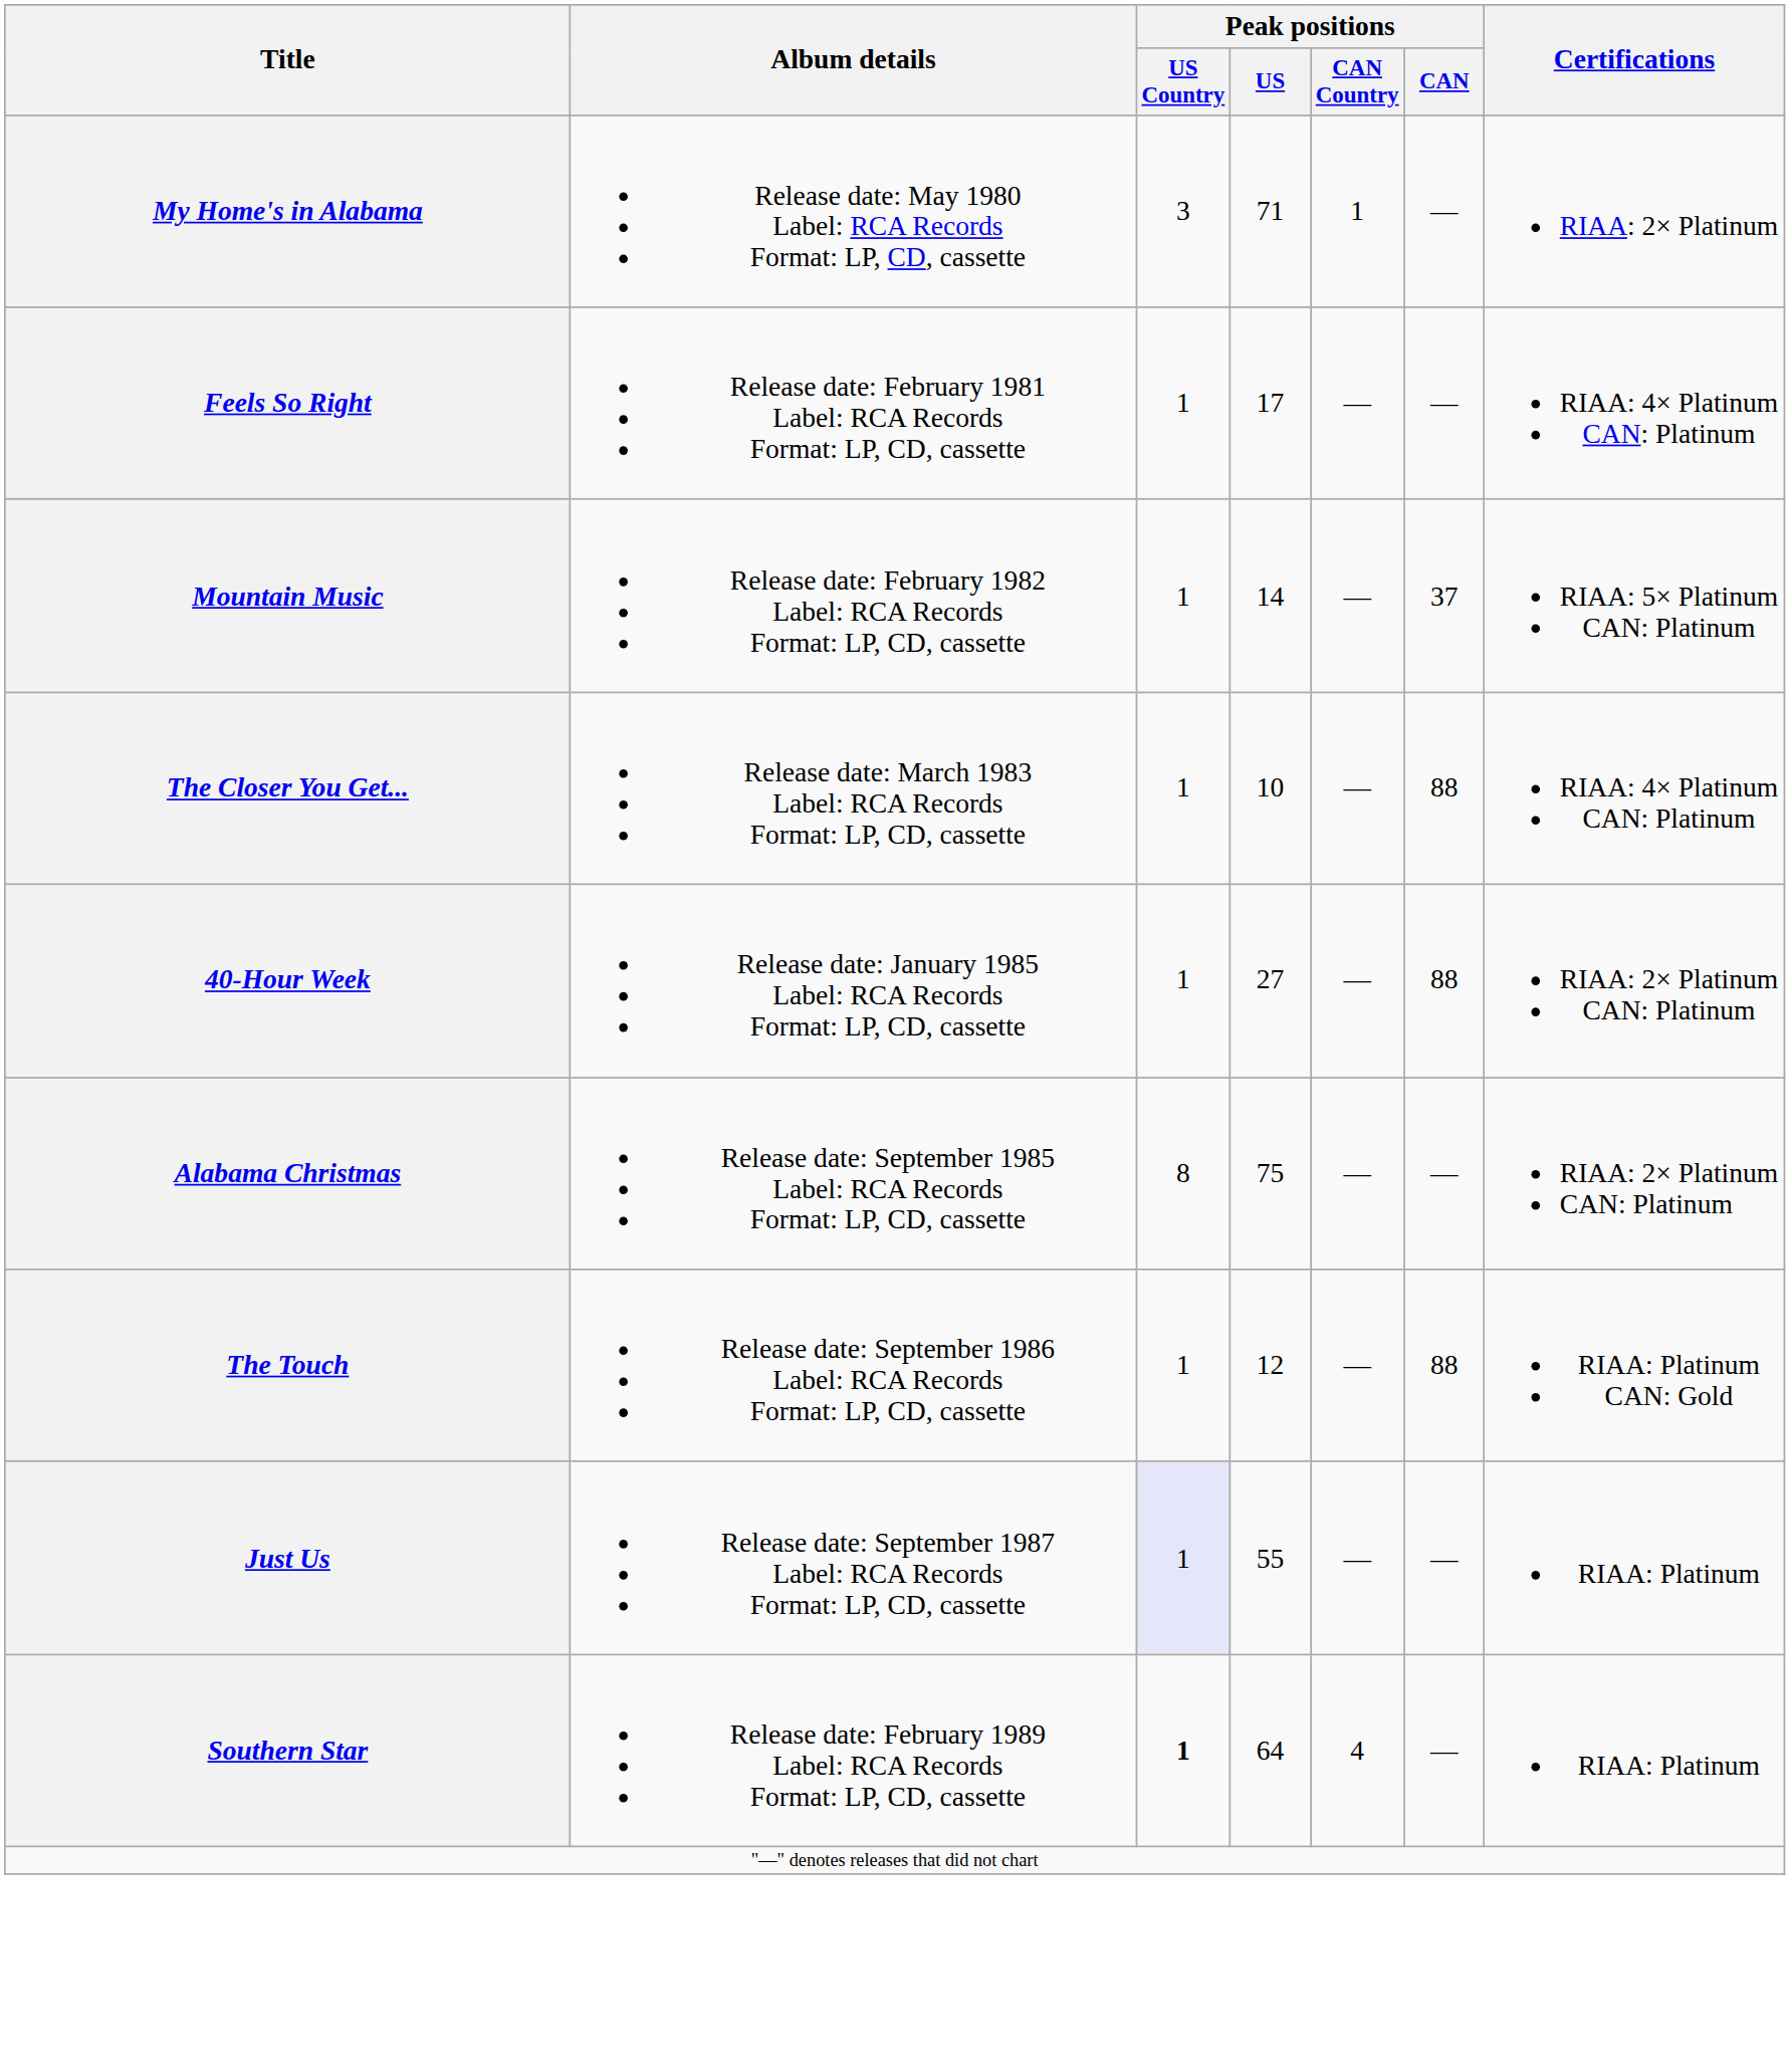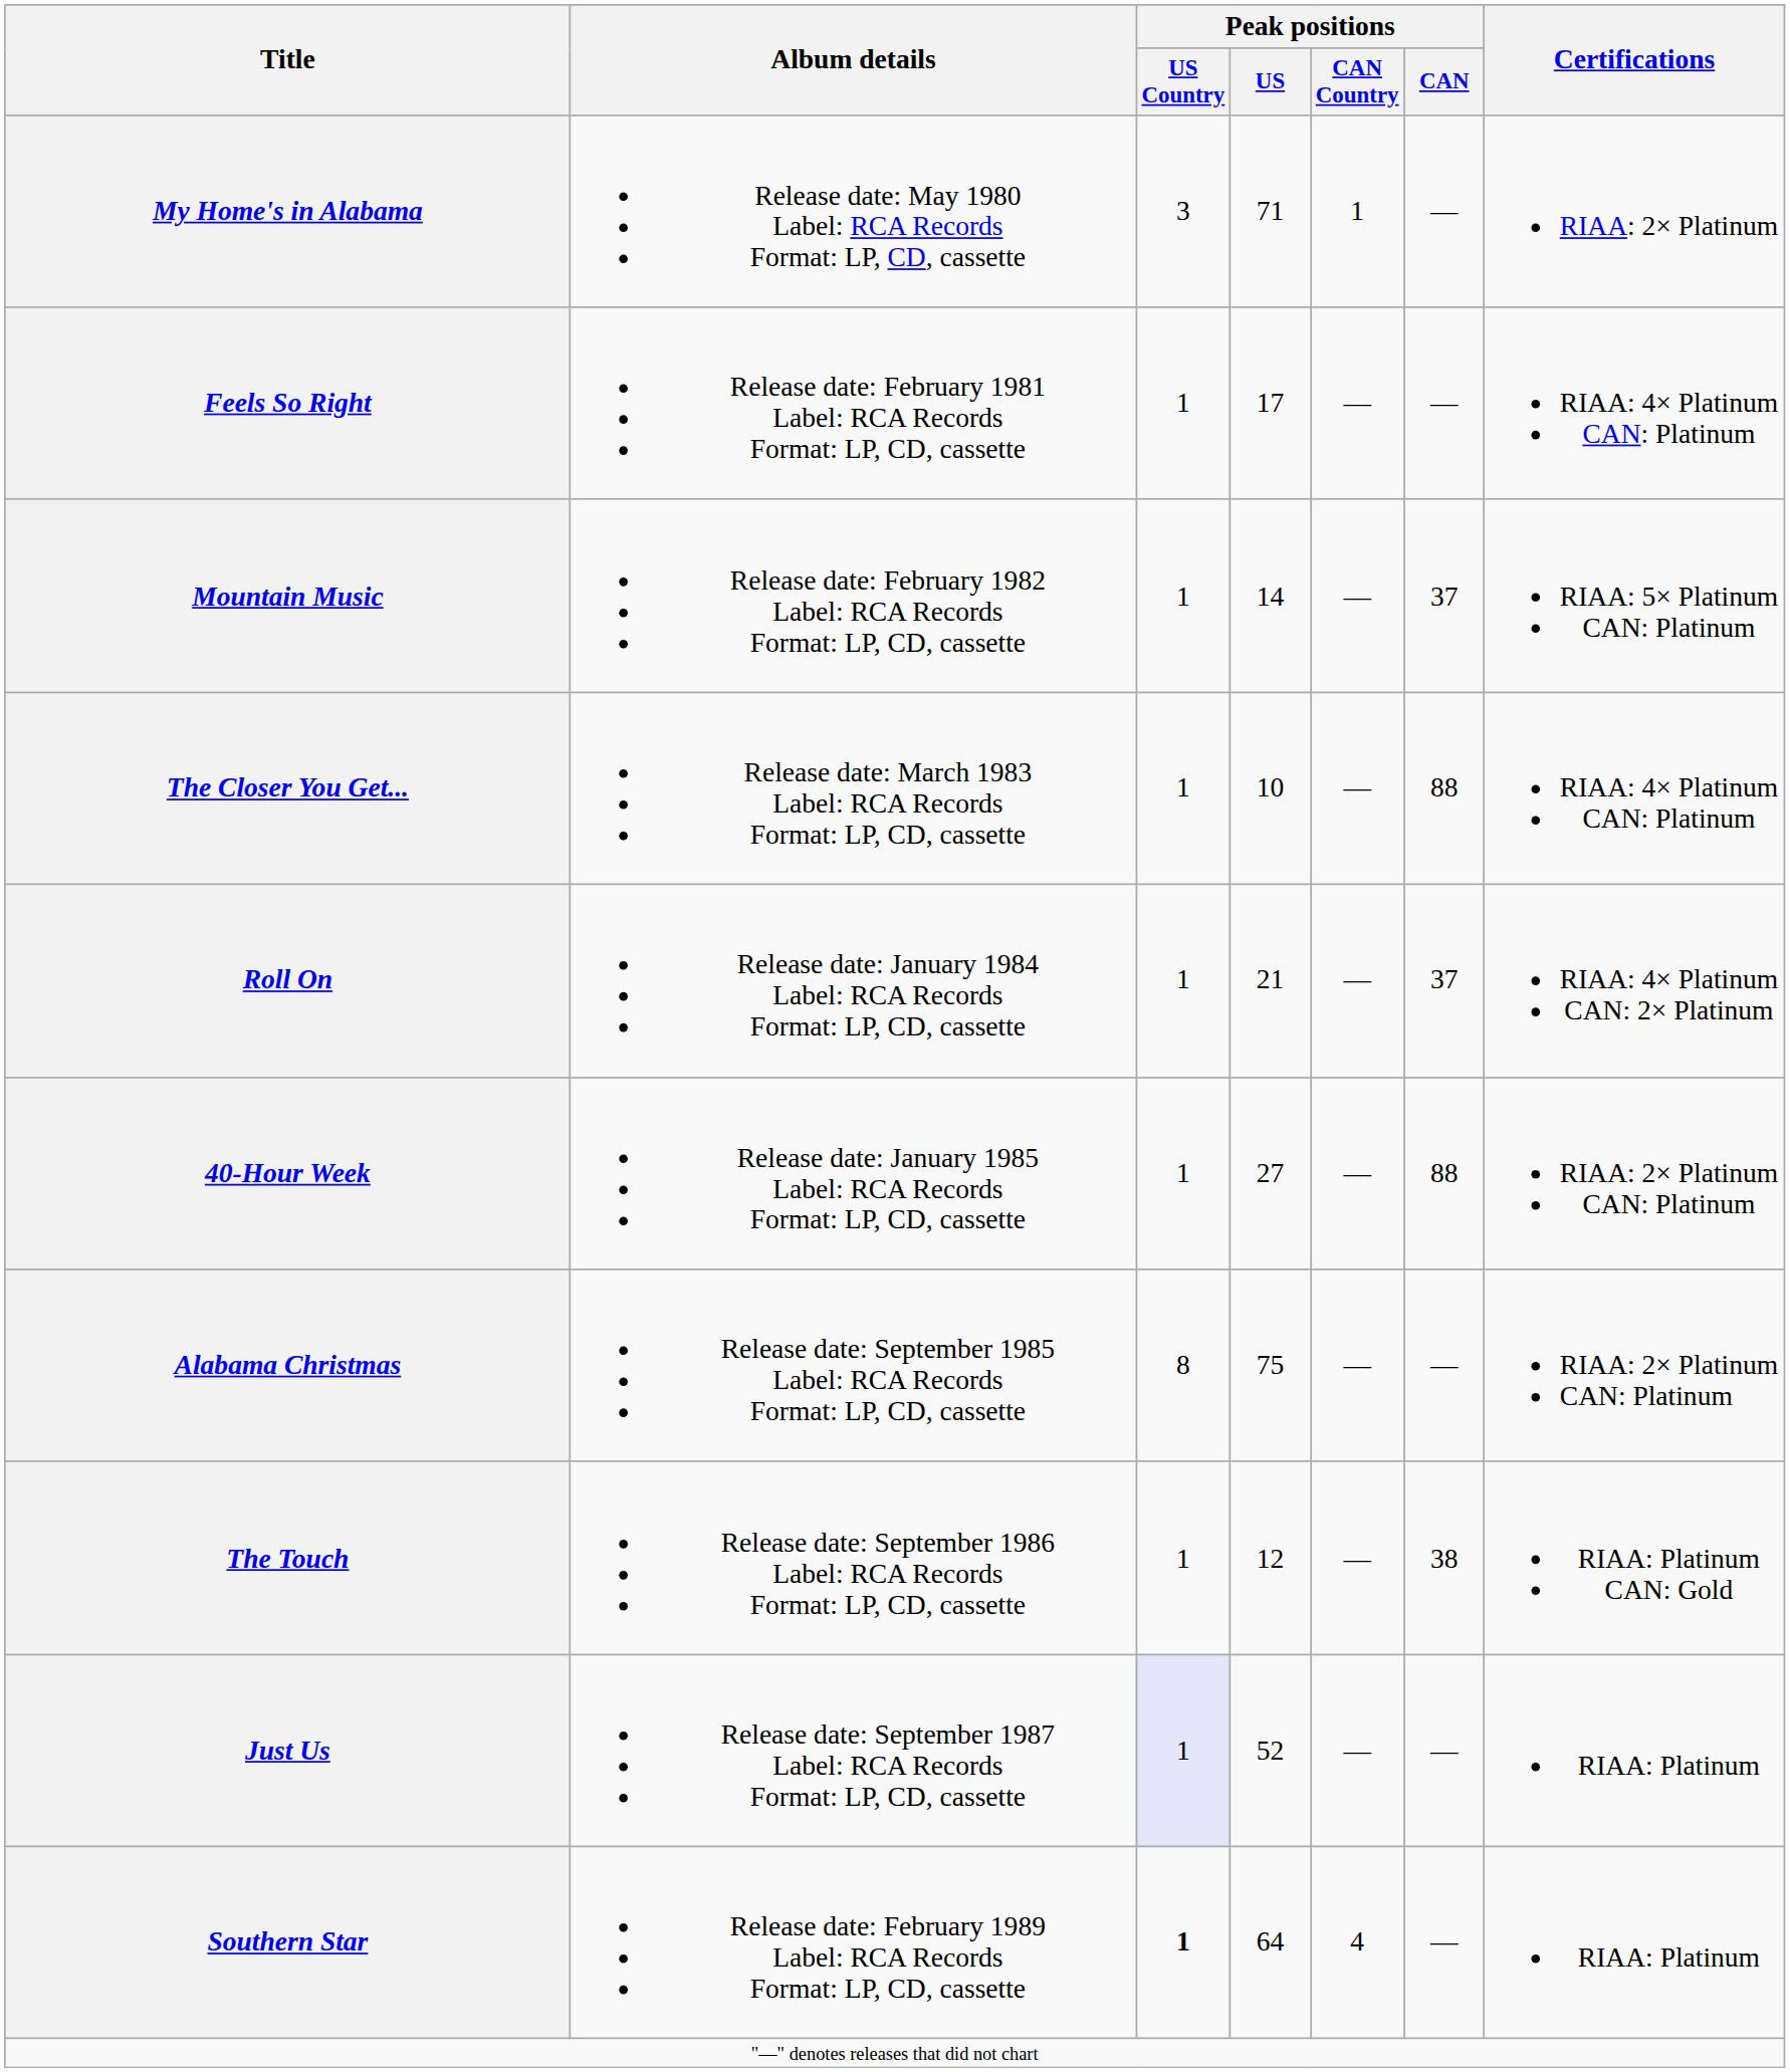+ row: Roll On | Release date: January 1984 Label: RCA Records Format: LP, CD, cassette | 1 | 21 | — | 37 | RIAA: 4× Platinum CAN: 2× Platinum
The Touch | Peak positions / CAN: 88 -> 38
Just Us | Peak positions / US: 55 -> 52
